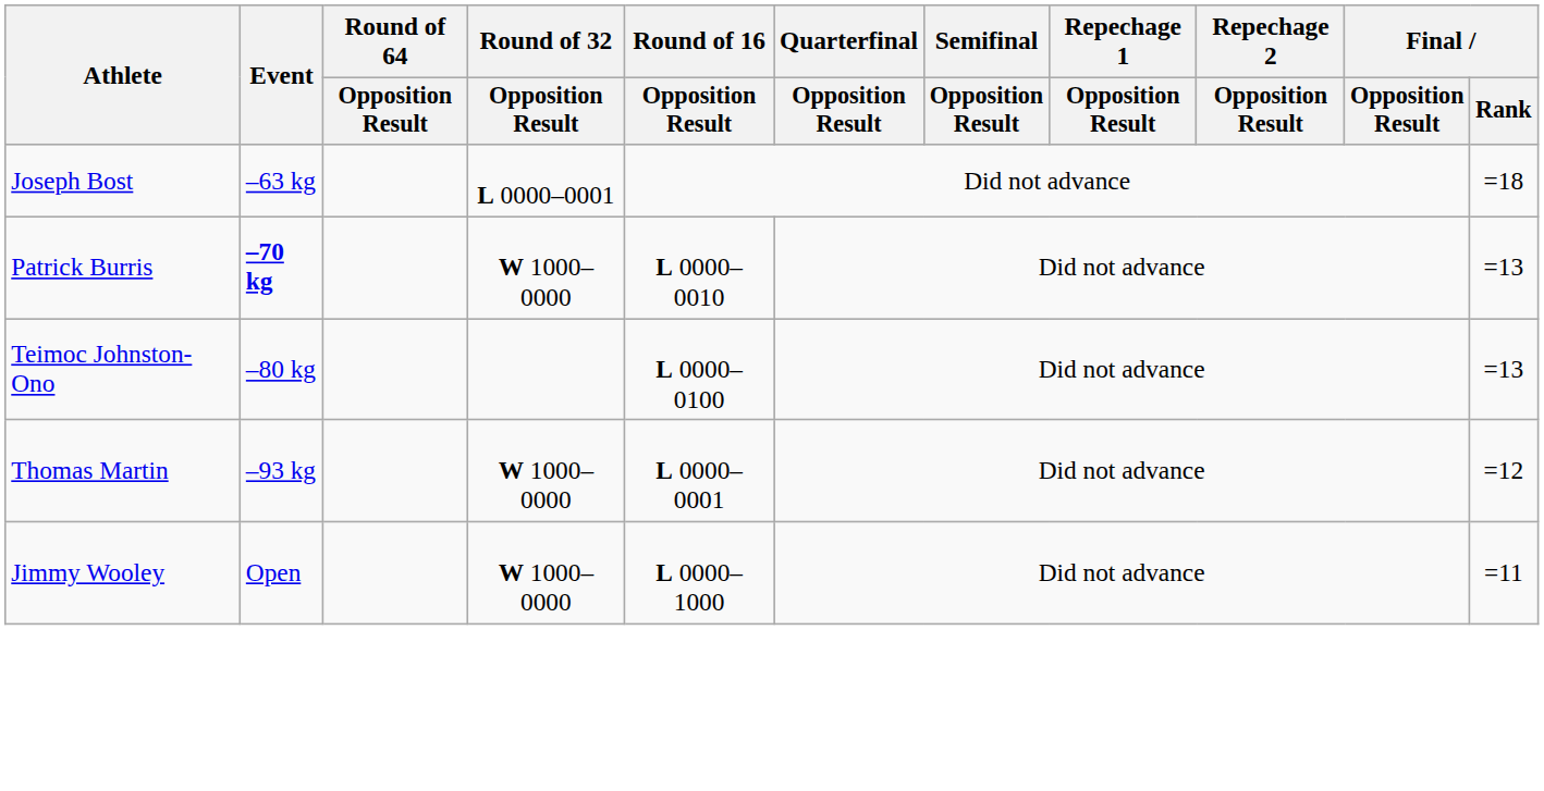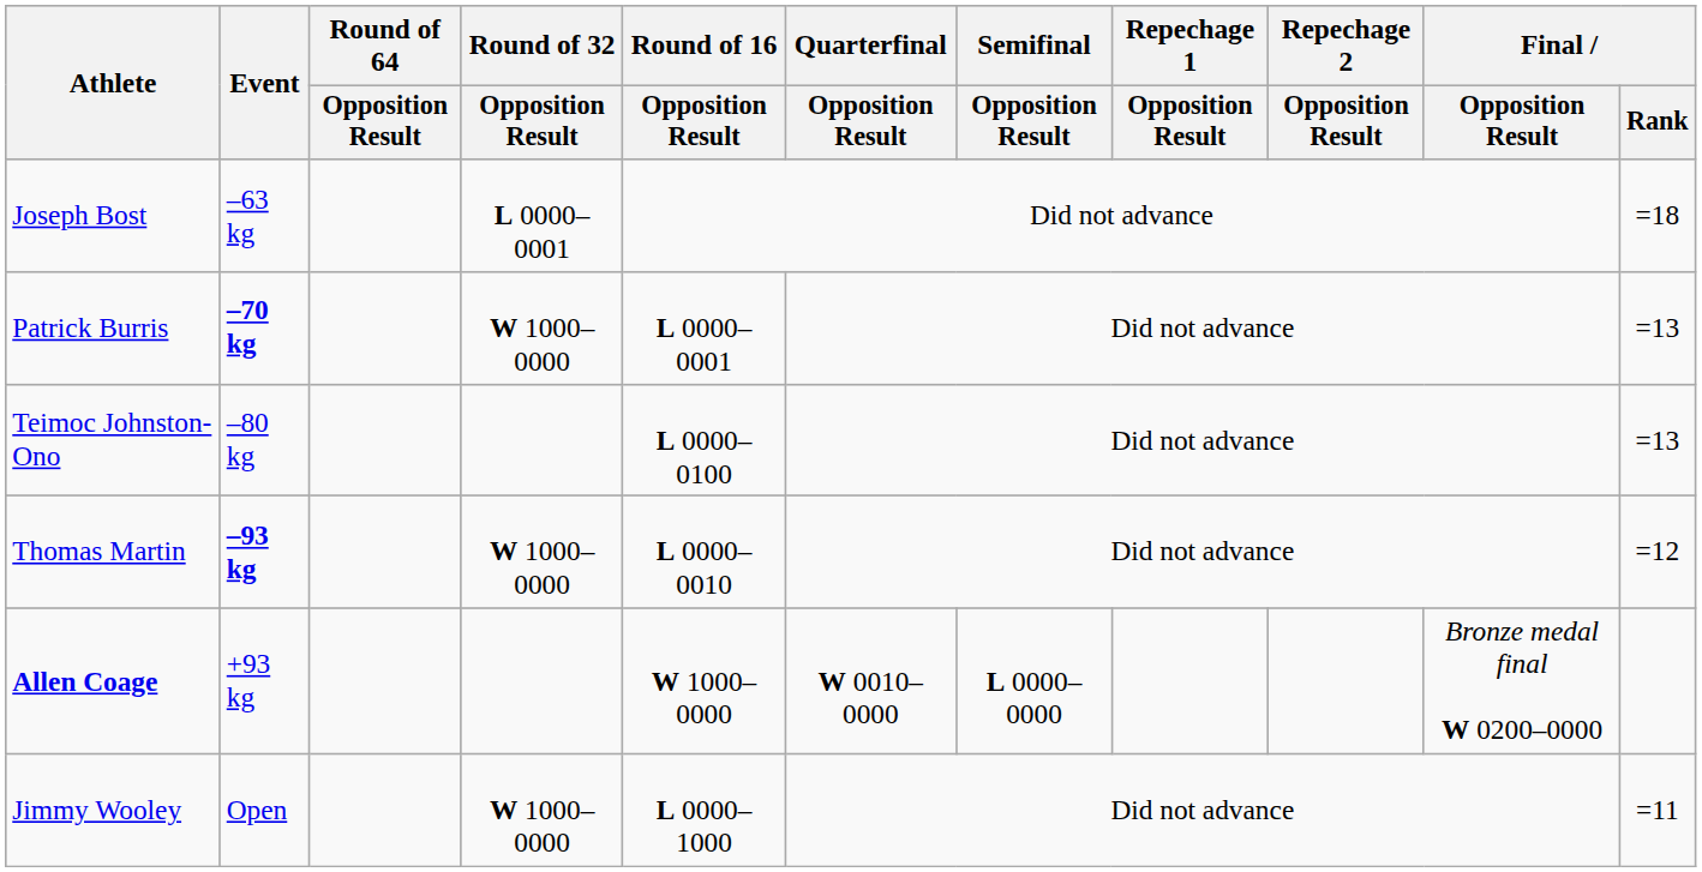Patrick Burris | Round of 16 / Opposition Result: L 0000–0010 -> L 0000–0001
Thomas Martin | Event: normal -> bold
Thomas Martin | Round of 16 / Opposition Result: L 0000–0001 -> L 0000–0010
+ row: Allen Coage | +93 kg | W 1000–0000 | W 0010–0000 | L 0000–0000 | Bronze medal final W 0200–0000
